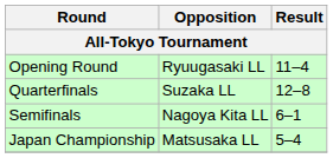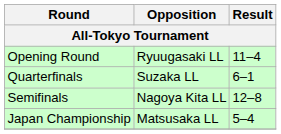Quarterfinals | Result: 12–8 -> 6–1
Semifinals | Result: 6–1 -> 12–8
